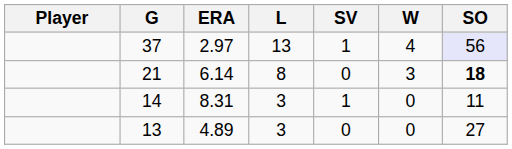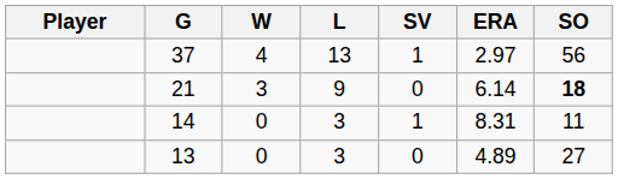columns swapped: W <-> ERA
37 | SO: lavender background -> no background
21 | L: 8 -> 9
